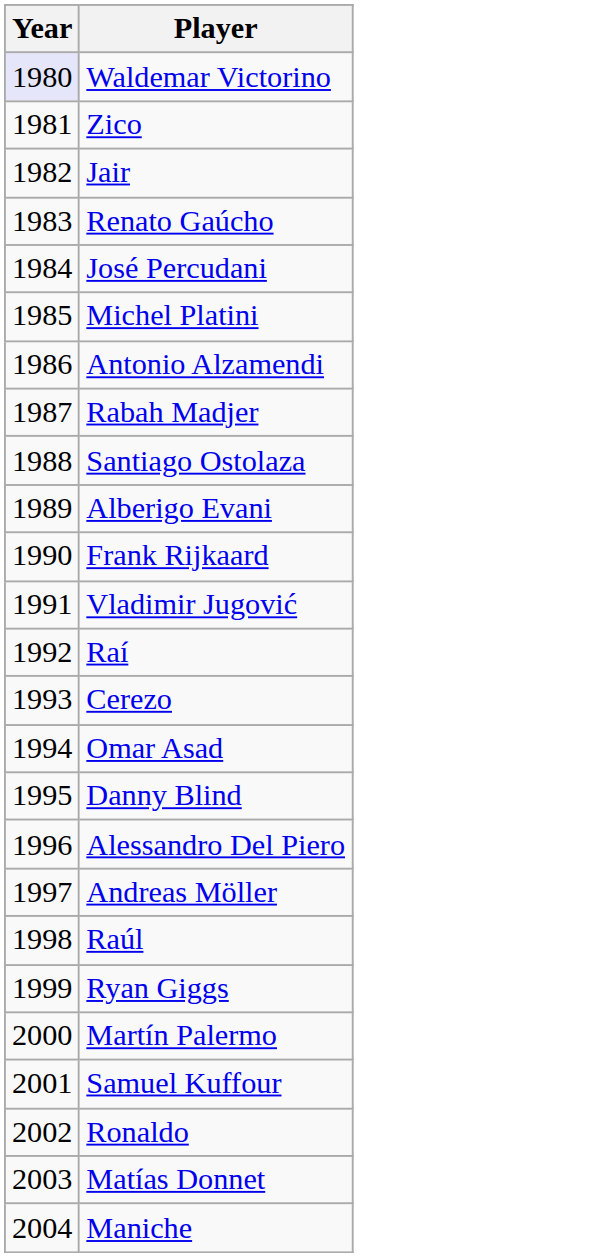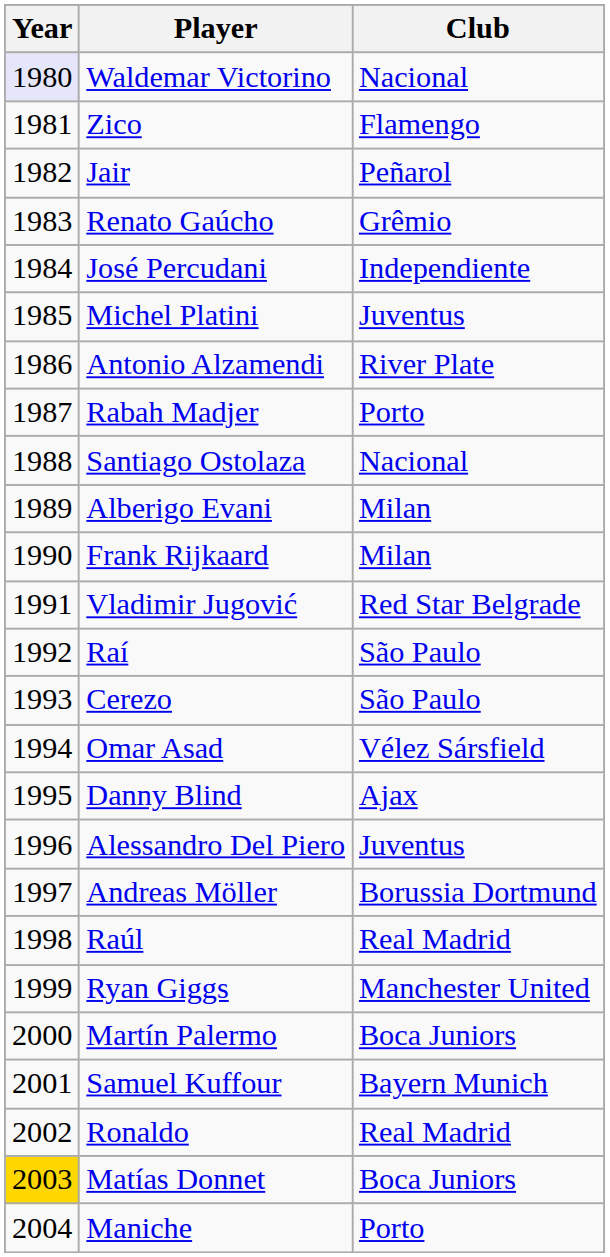+ column: Club | Nacional | Flamengo | Peñarol | Grêmio | Independiente | Juventus | River Plate | Porto | Nacional | Milan | Milan | Red Star Belgrade | São Paulo | São Paulo | Vélez Sársfield | Ajax | Juventus | Borussia Dortmund | Real Madrid | Manchester United | Boca Juniors | Bayern Munich | Real Madrid | Boca Juniors | Porto
Matías Donnet | Year: no background -> gold background
